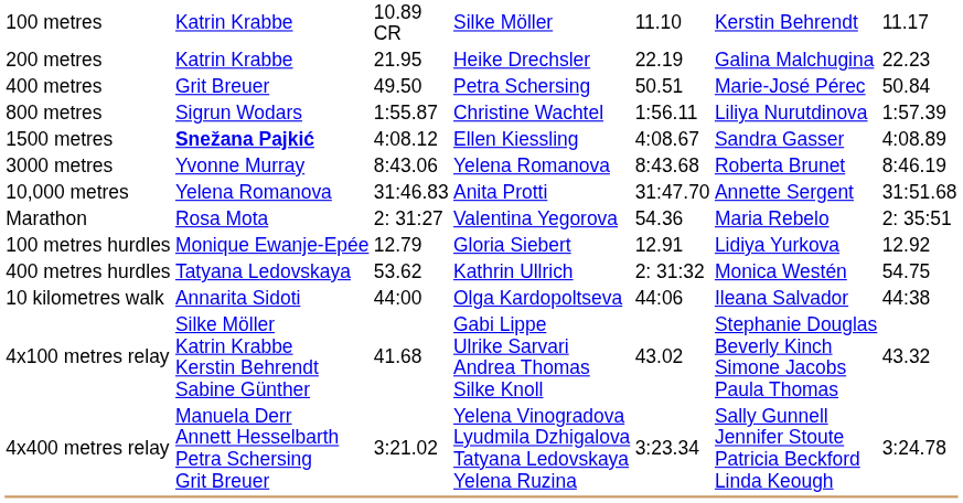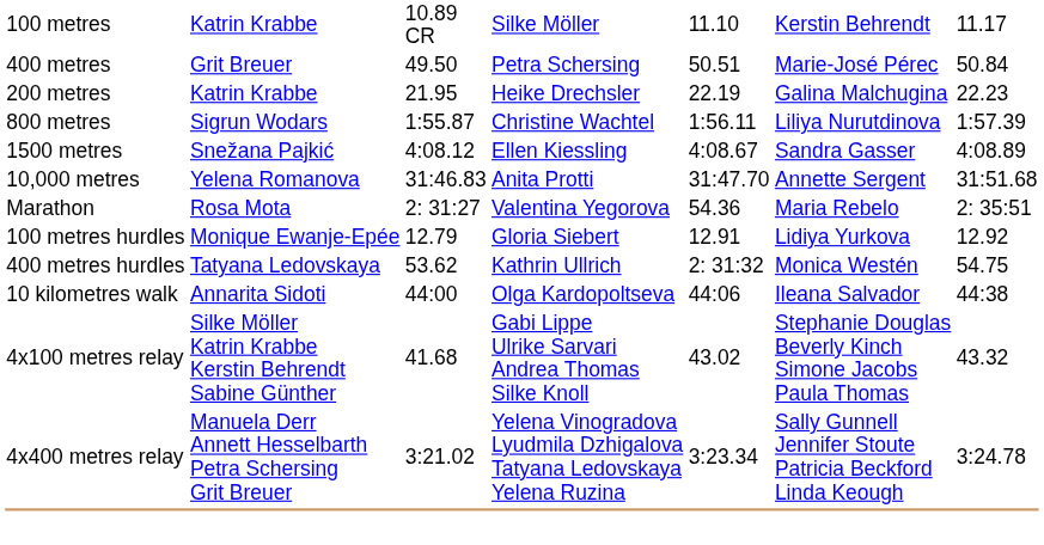rows swapped: 200 metres <-> 400 metres
1500 metres | column 2: bold -> normal
- row: 3000 metres | Yvonne Murray | 8:43.06 | Yelena Romanova | 8:43.68 | Roberta Brunet | 8:46.19
